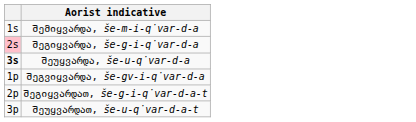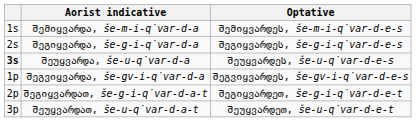+ column: Optative | შემიყვარდეს, še-m-i-q̇var-d-e-s | შეგიყვარდეს, še-g-i-q̇var-d-e-s | შეუყვარდეს, še-u-q̇var-d-e-s | შეგვიყვარდეს, še-gv-i-q̇var-d-e-s | შეგიყვარდეთ, še-g-i-q̇var-d-e-t | შეუყვარდეთ, še-u-q̇var-d-e-t
შეგიყვარდა, še-g-i-q̇var-d-a | column 1: pink background -> no background
